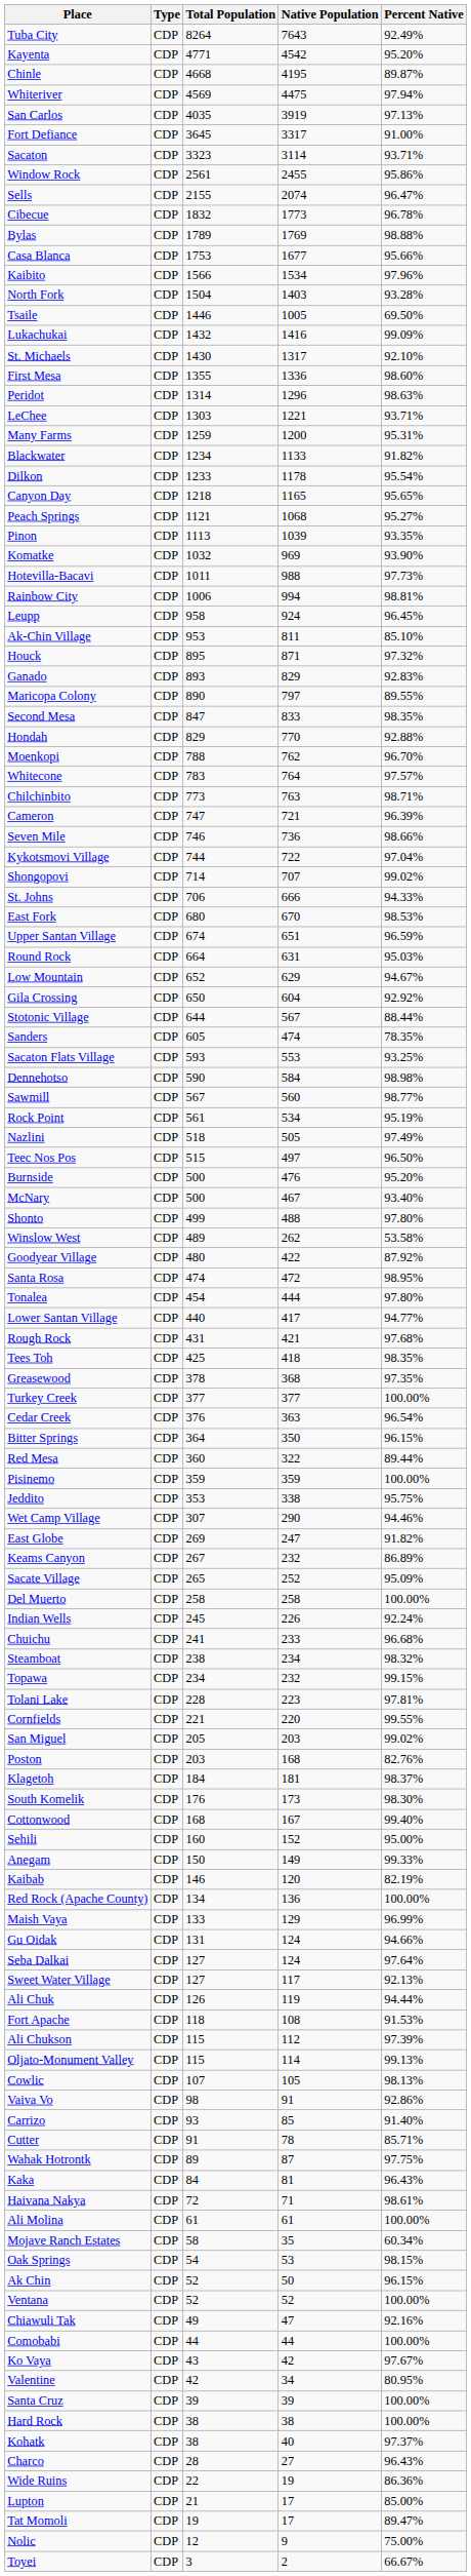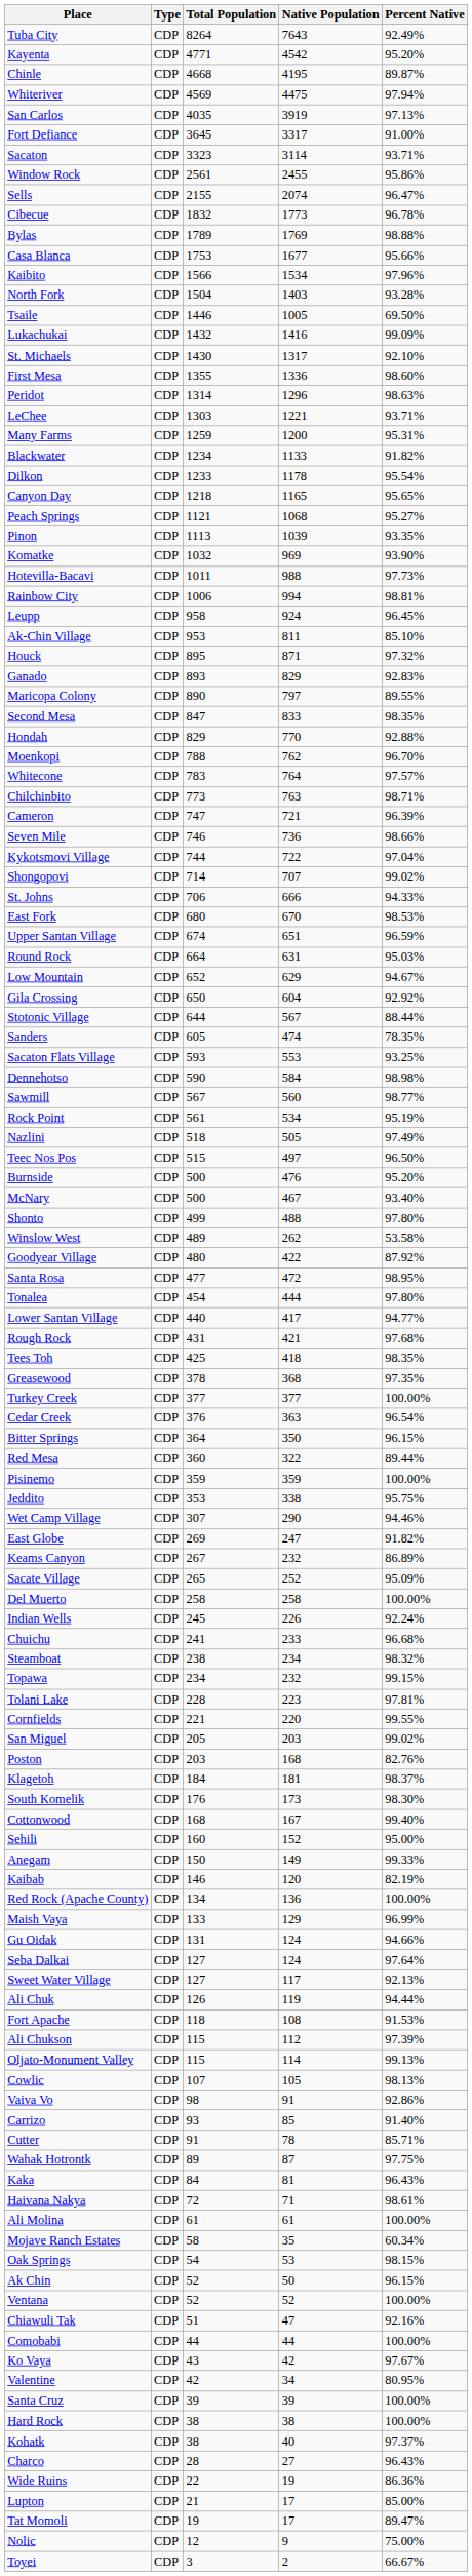Santa Rosa | Total Population: 474 -> 477
Chiawuli Tak | Total Population: 49 -> 51
